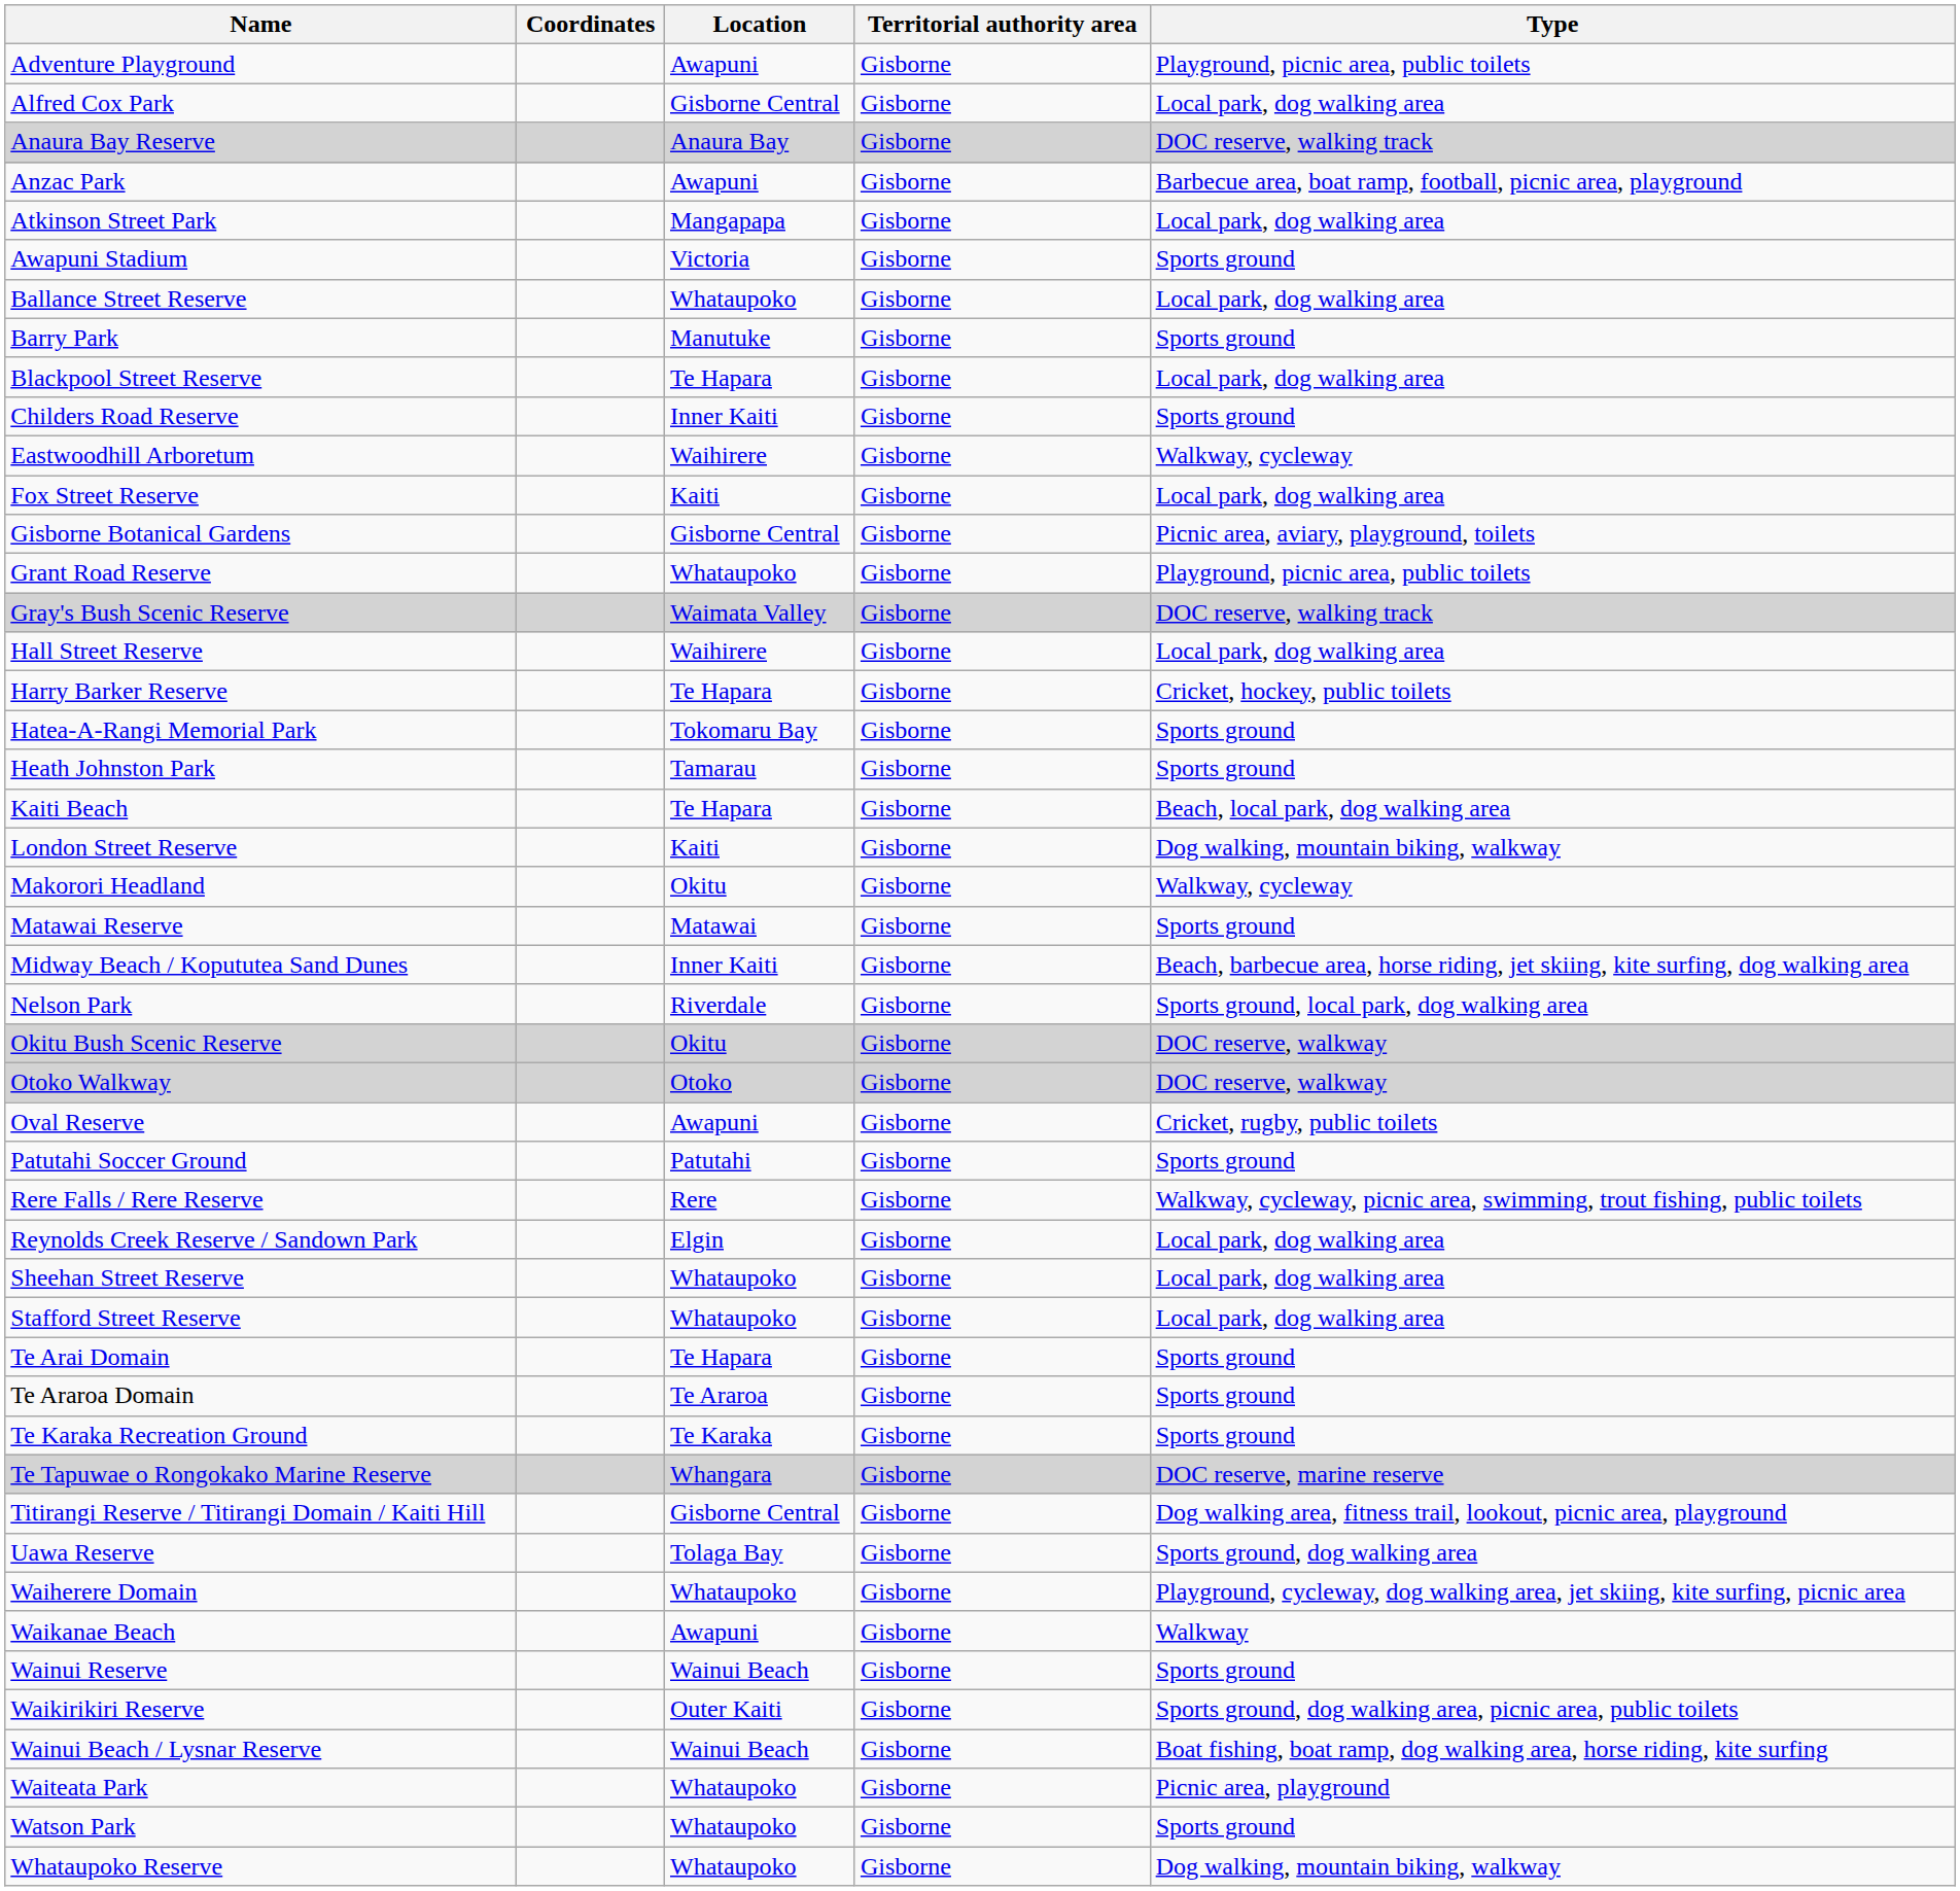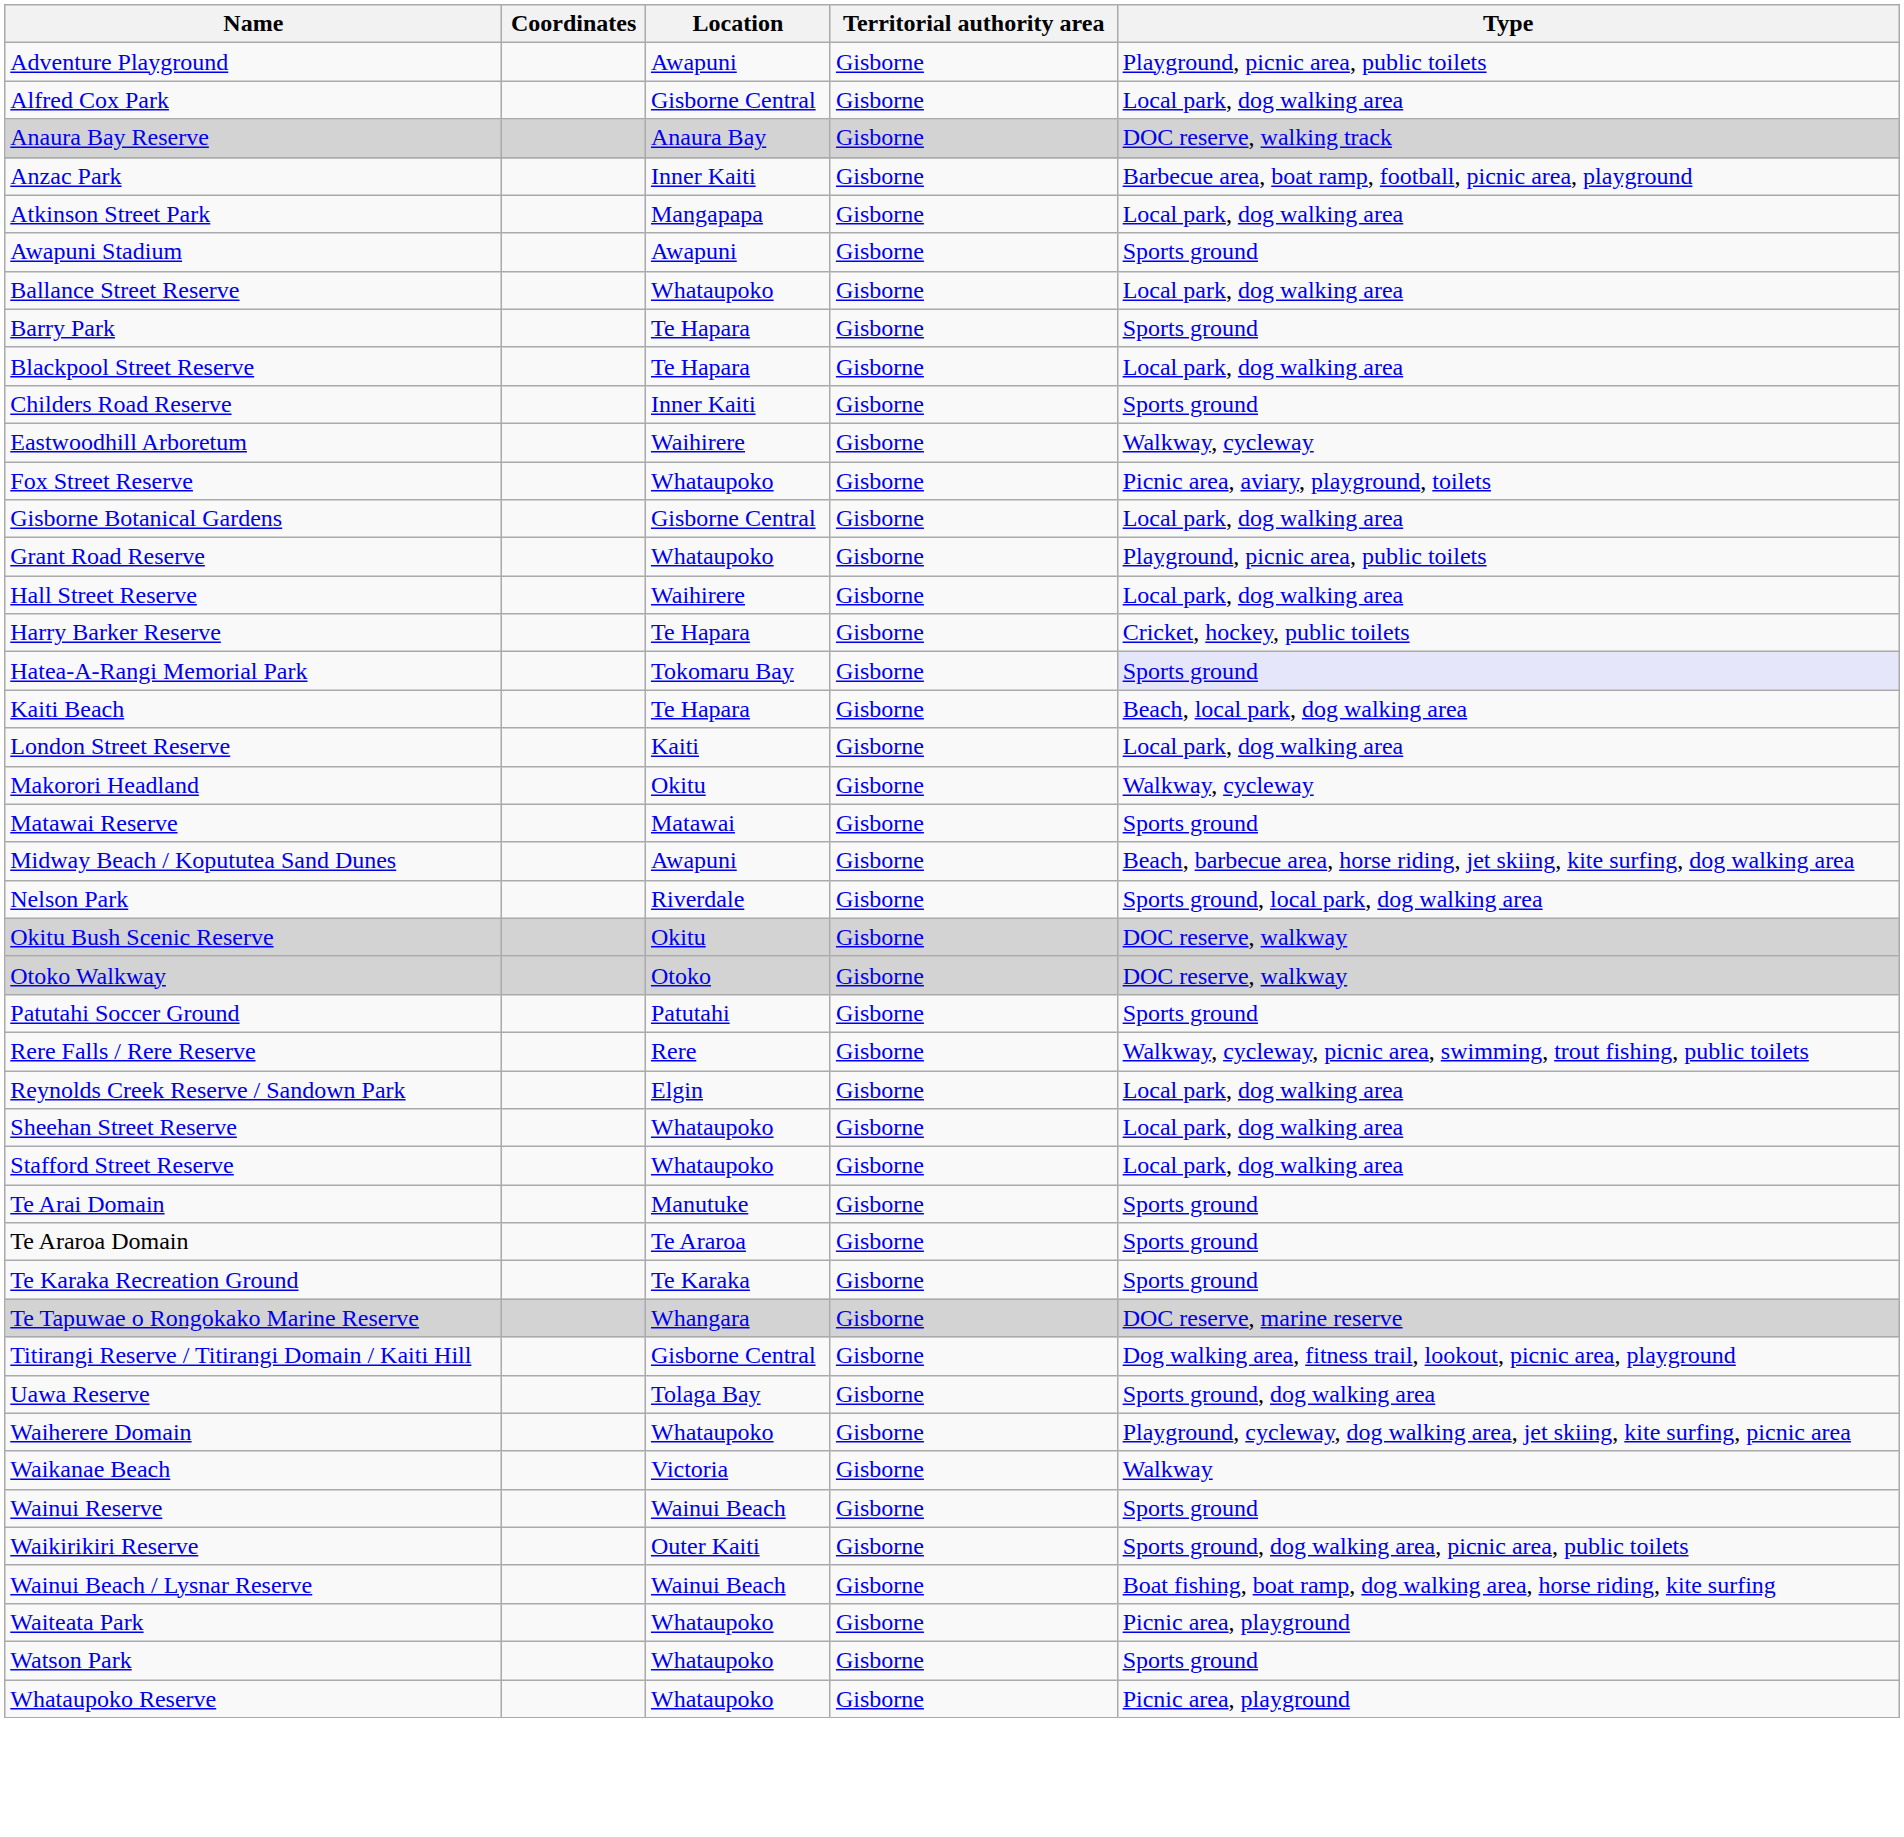Anzac Park | Location: Awapuni -> Inner Kaiti
Awapuni Stadium | Location: Victoria -> Awapuni
Barry Park | Location: Manutuke -> Te Hapara
Fox Street Reserve | Location: Kaiti -> Whataupoko
Fox Street Reserve | Type: Local park, dog walking area -> Picnic area, aviary, playground, toilets
Gisborne Botanical Gardens | Type: Picnic area, aviary, playground, toilets -> Local park, dog walking area
- row: Gray's Bush Scenic Reserve | Waimata Valley | Gisborne | DOC reserve, walking track
Hatea-A-Rangi Memorial Park | Type: no background -> lavender background
- row: Heath Johnston Park | Tamarau | Gisborne | Sports ground
London Street Reserve | Type: Dog walking, mountain biking, walkway -> Local park, dog walking area
Midway Beach / Kopututea Sand Dunes | Location: Inner Kaiti -> Awapuni
- row: Oval Reserve | Awapuni | Gisborne | Cricket, rugby, public toilets
Te Arai Domain | Location: Te Hapara -> Manutuke
Waikanae Beach | Location: Awapuni -> Victoria
Whataupoko Reserve | Type: Dog walking, mountain biking, walkway -> Picnic area, playground
